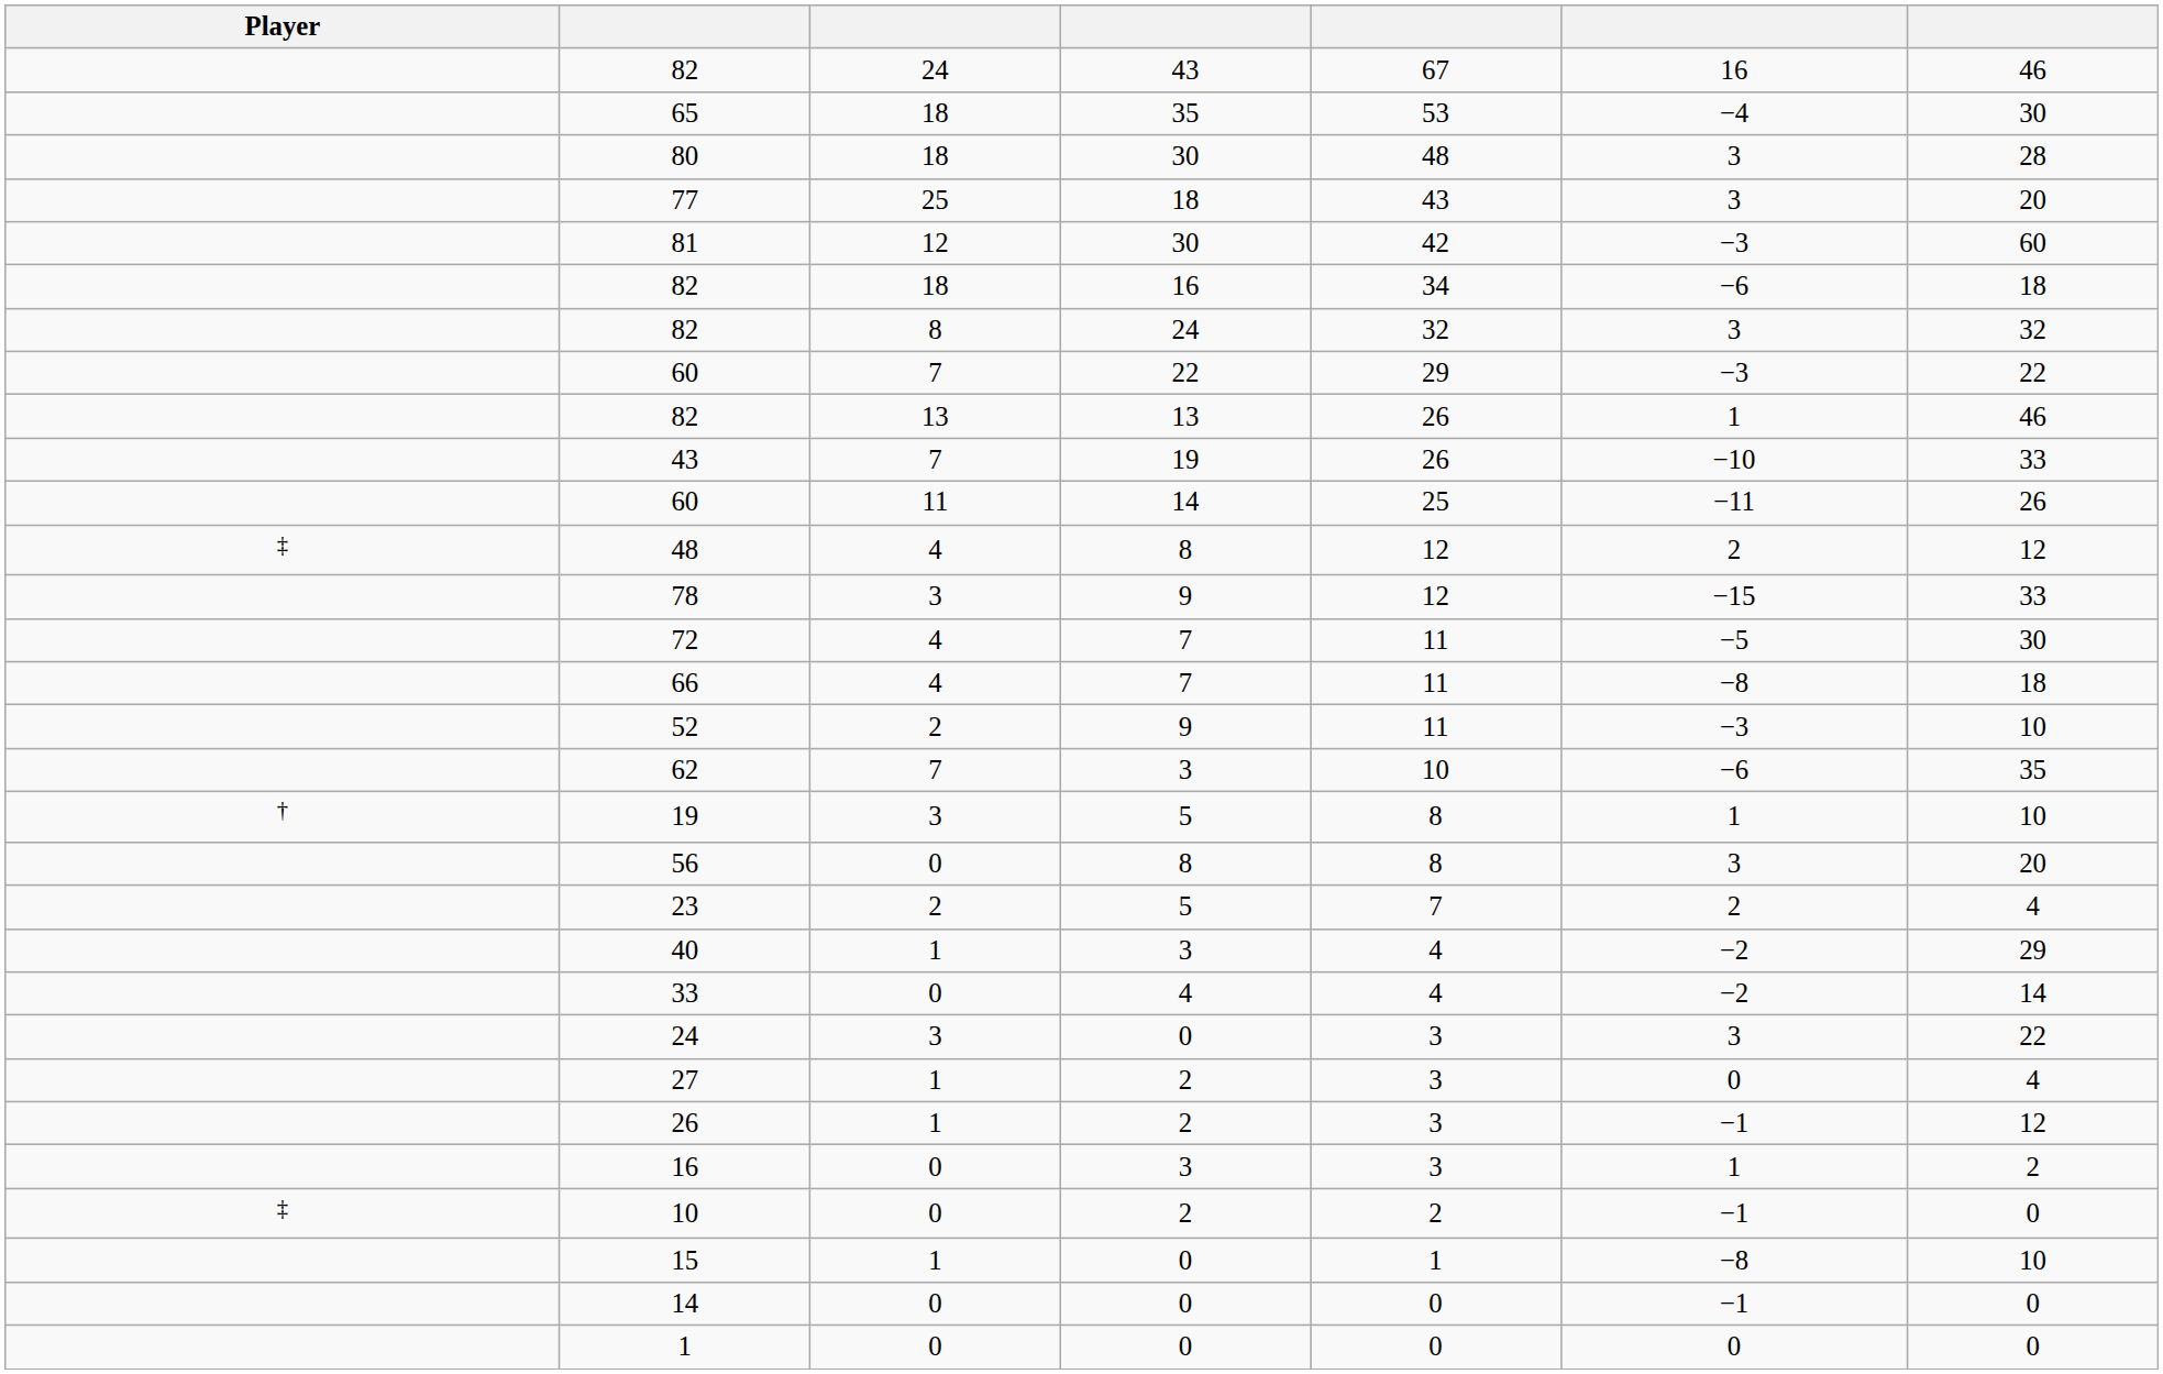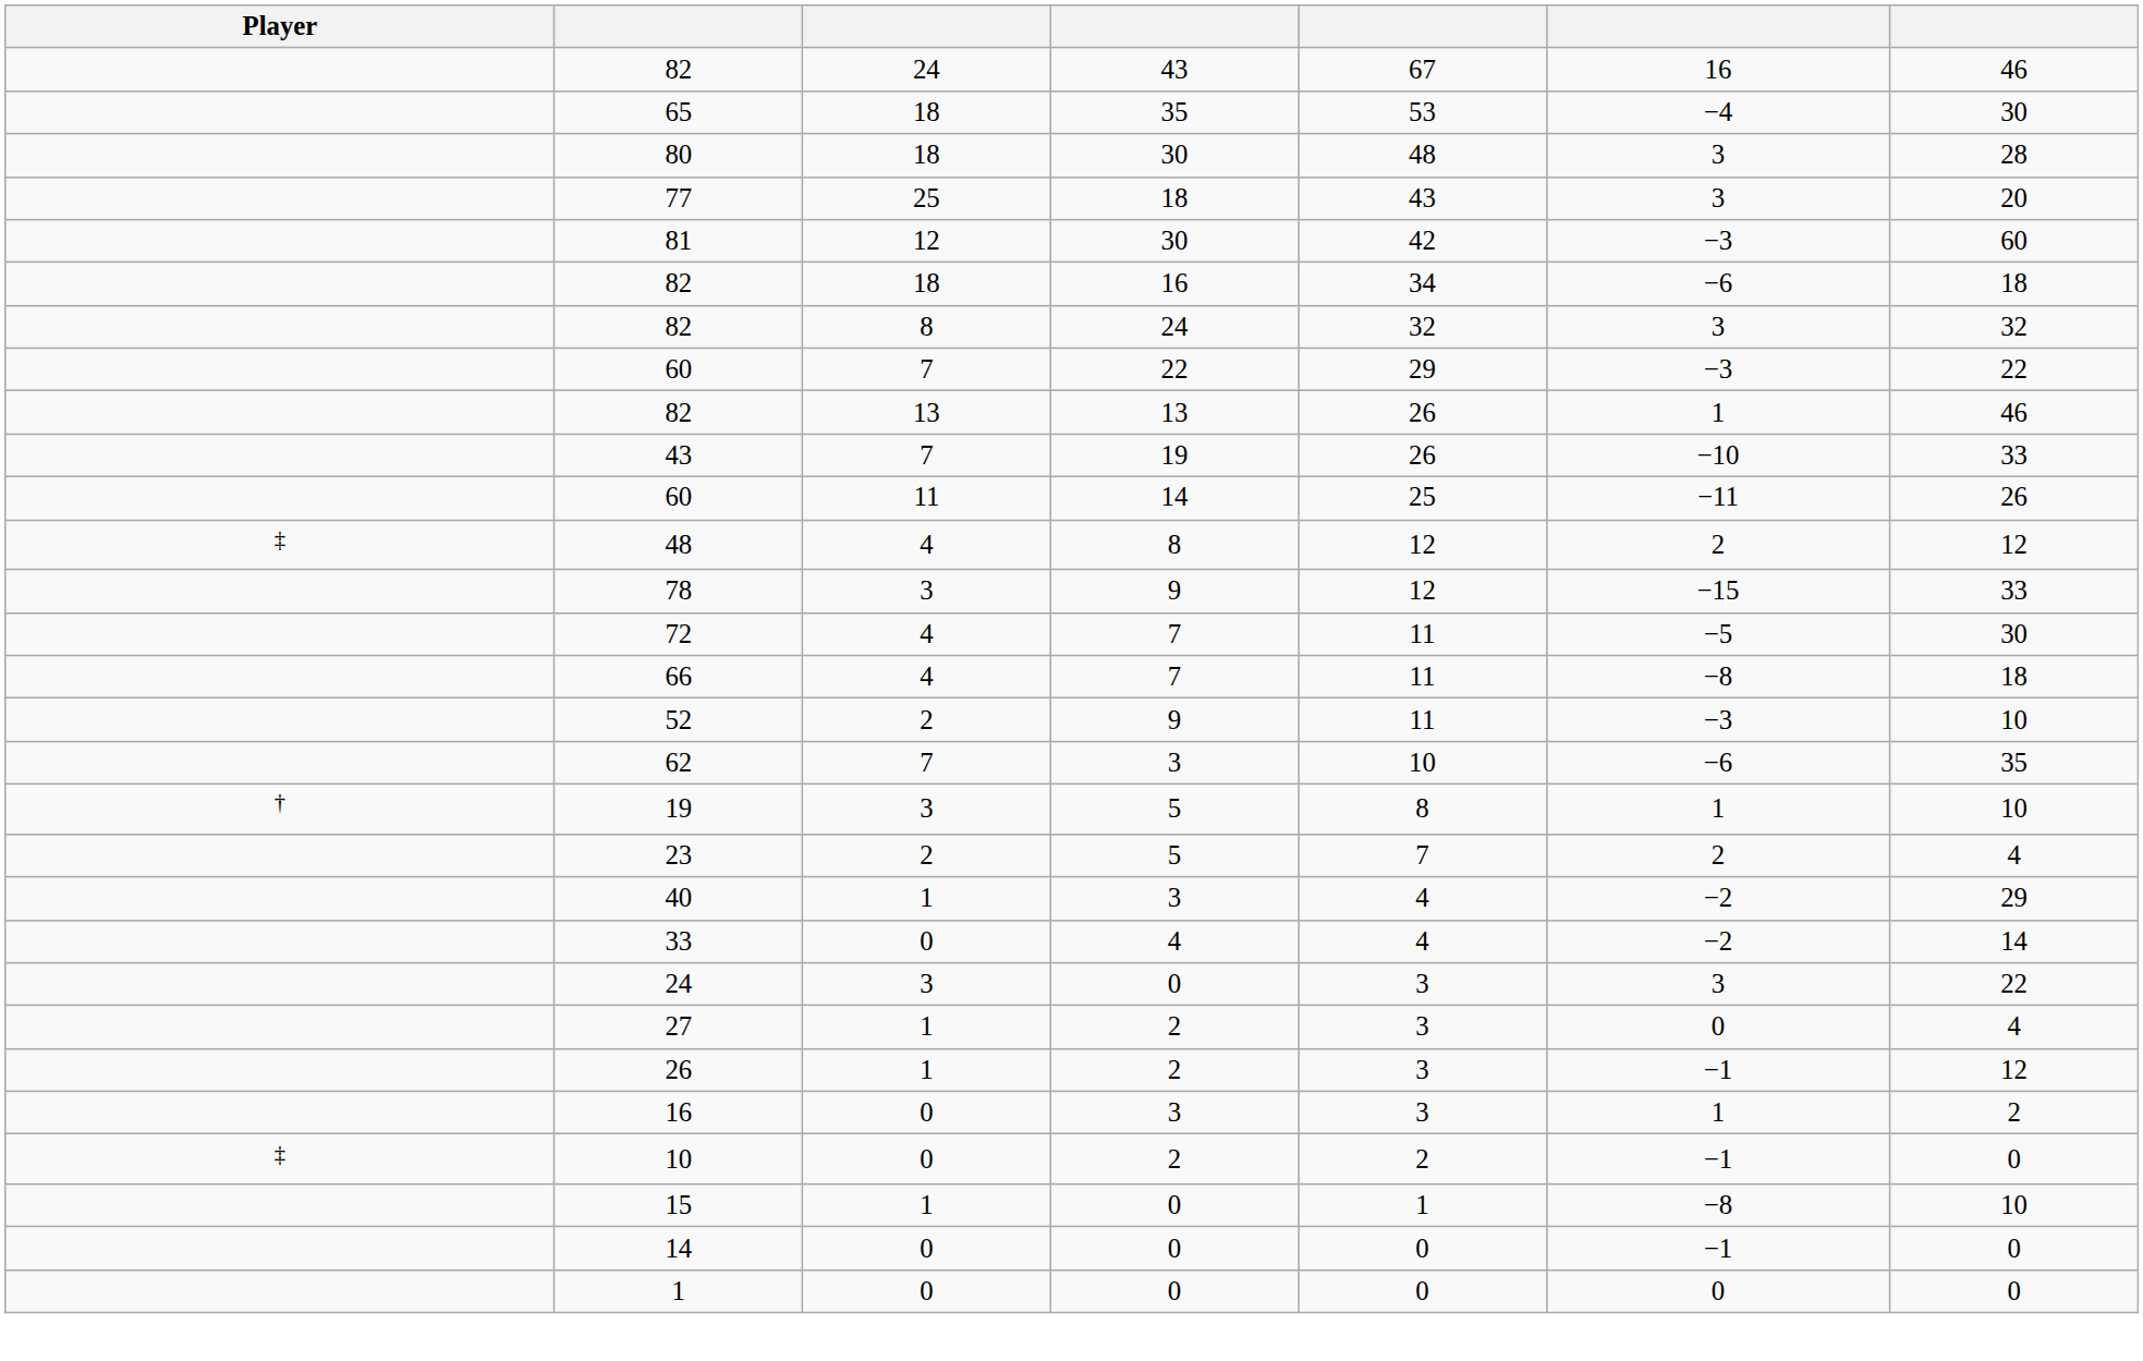- row: 56 | 0 | 8 | 8 | 3 | 20
